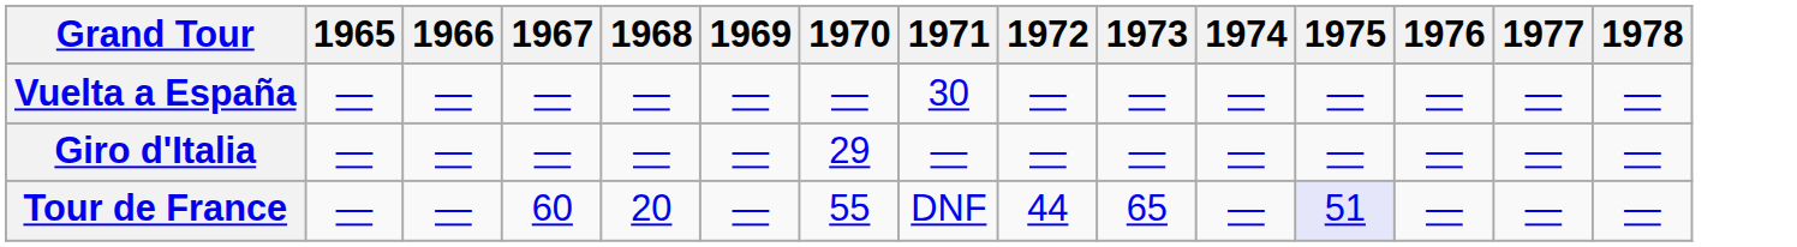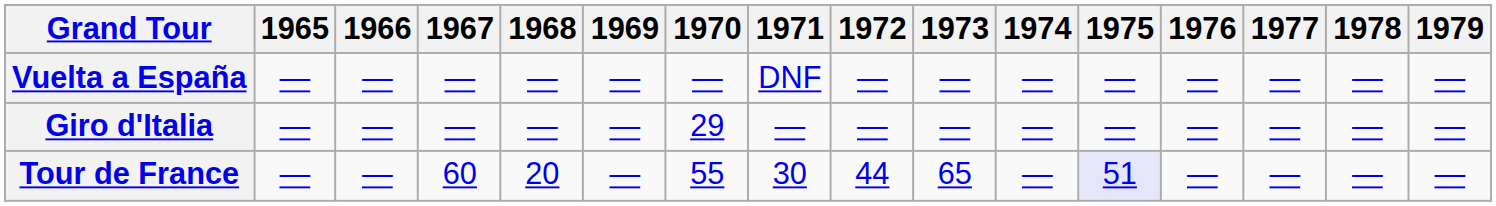+ column: 1979 | — | — | —
Vuelta a España | 1971: 30 -> DNF
Tour de France | 1971: DNF -> 30
